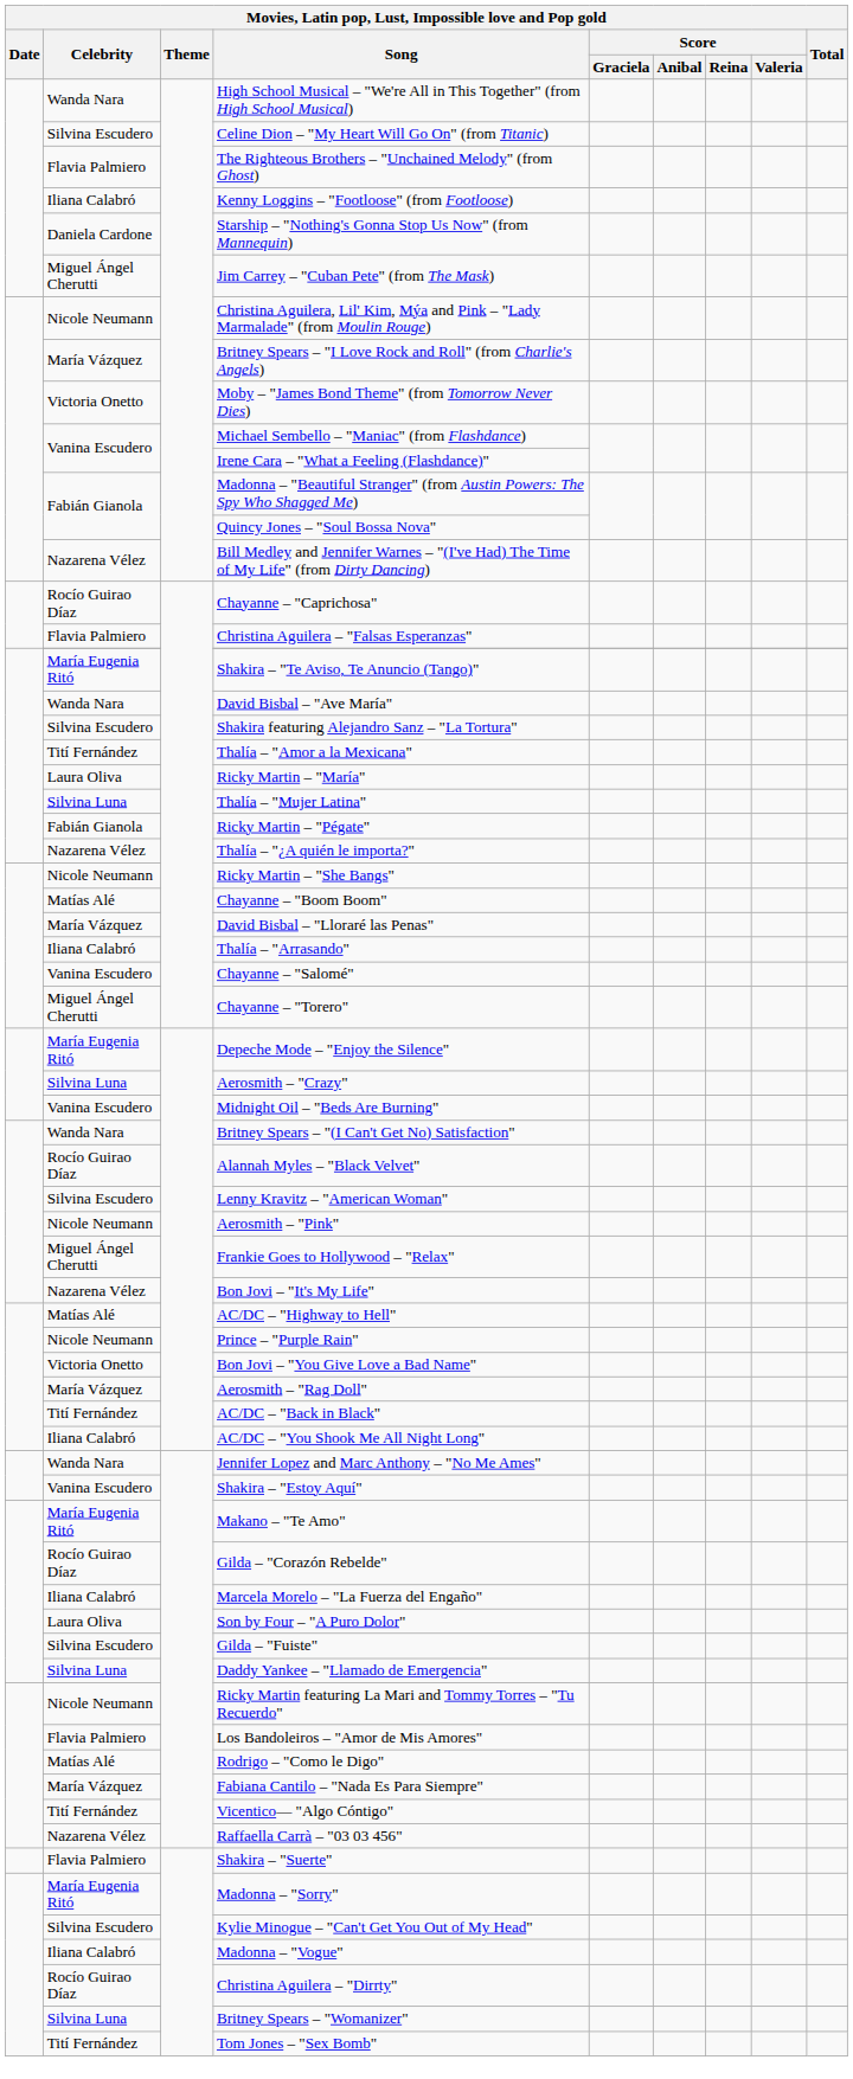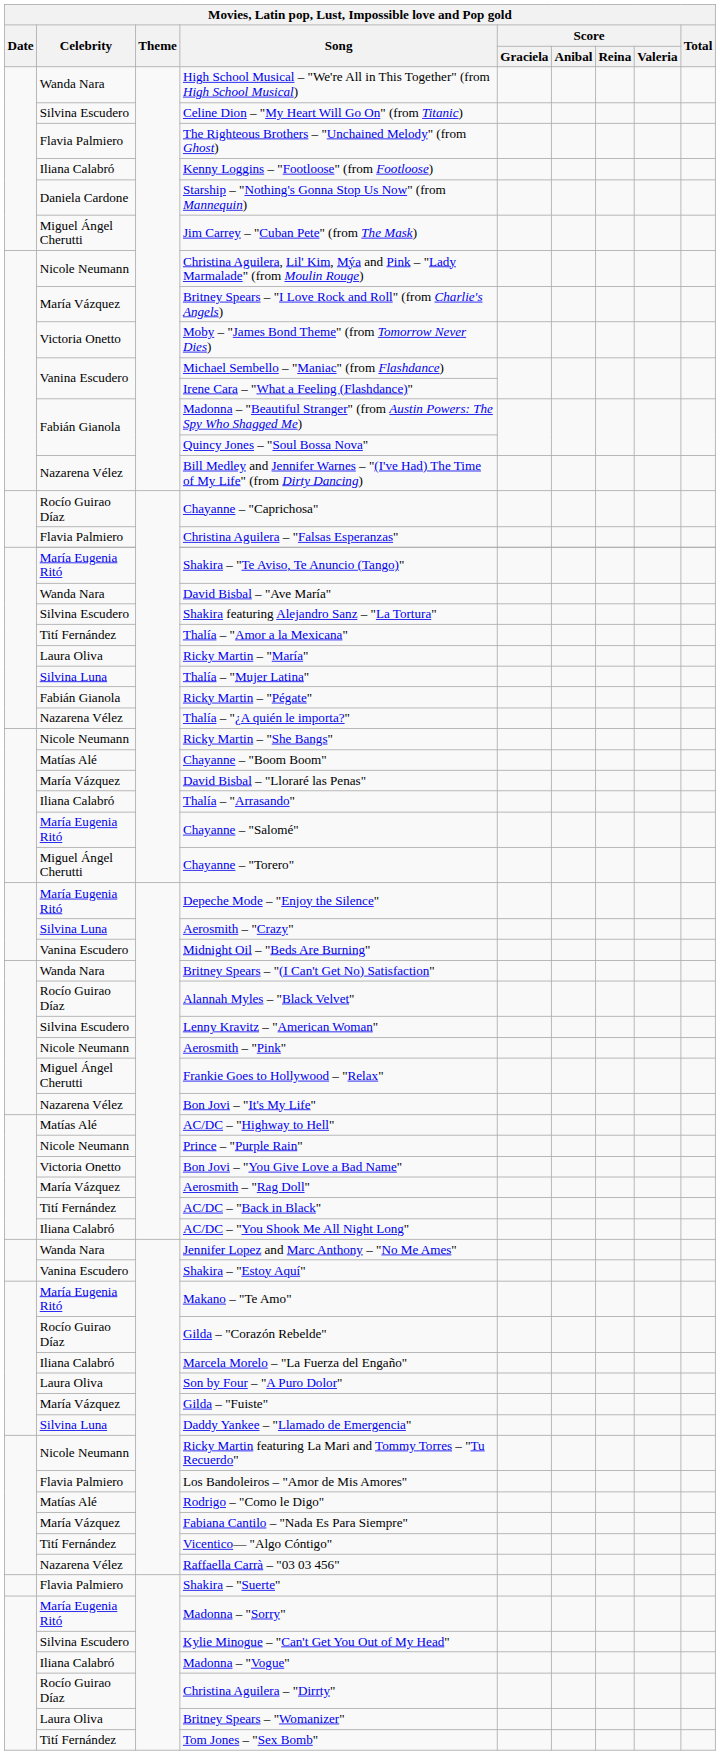Chayanne – "Salomé" | Celebrity: Vanina Escudero -> María Eugenia Ritó
Gilda – "Fuiste" | Celebrity: Silvina Escudero -> María Vázquez
Britney Spears – "Womanizer" | Celebrity: Silvina Luna -> Laura Oliva
